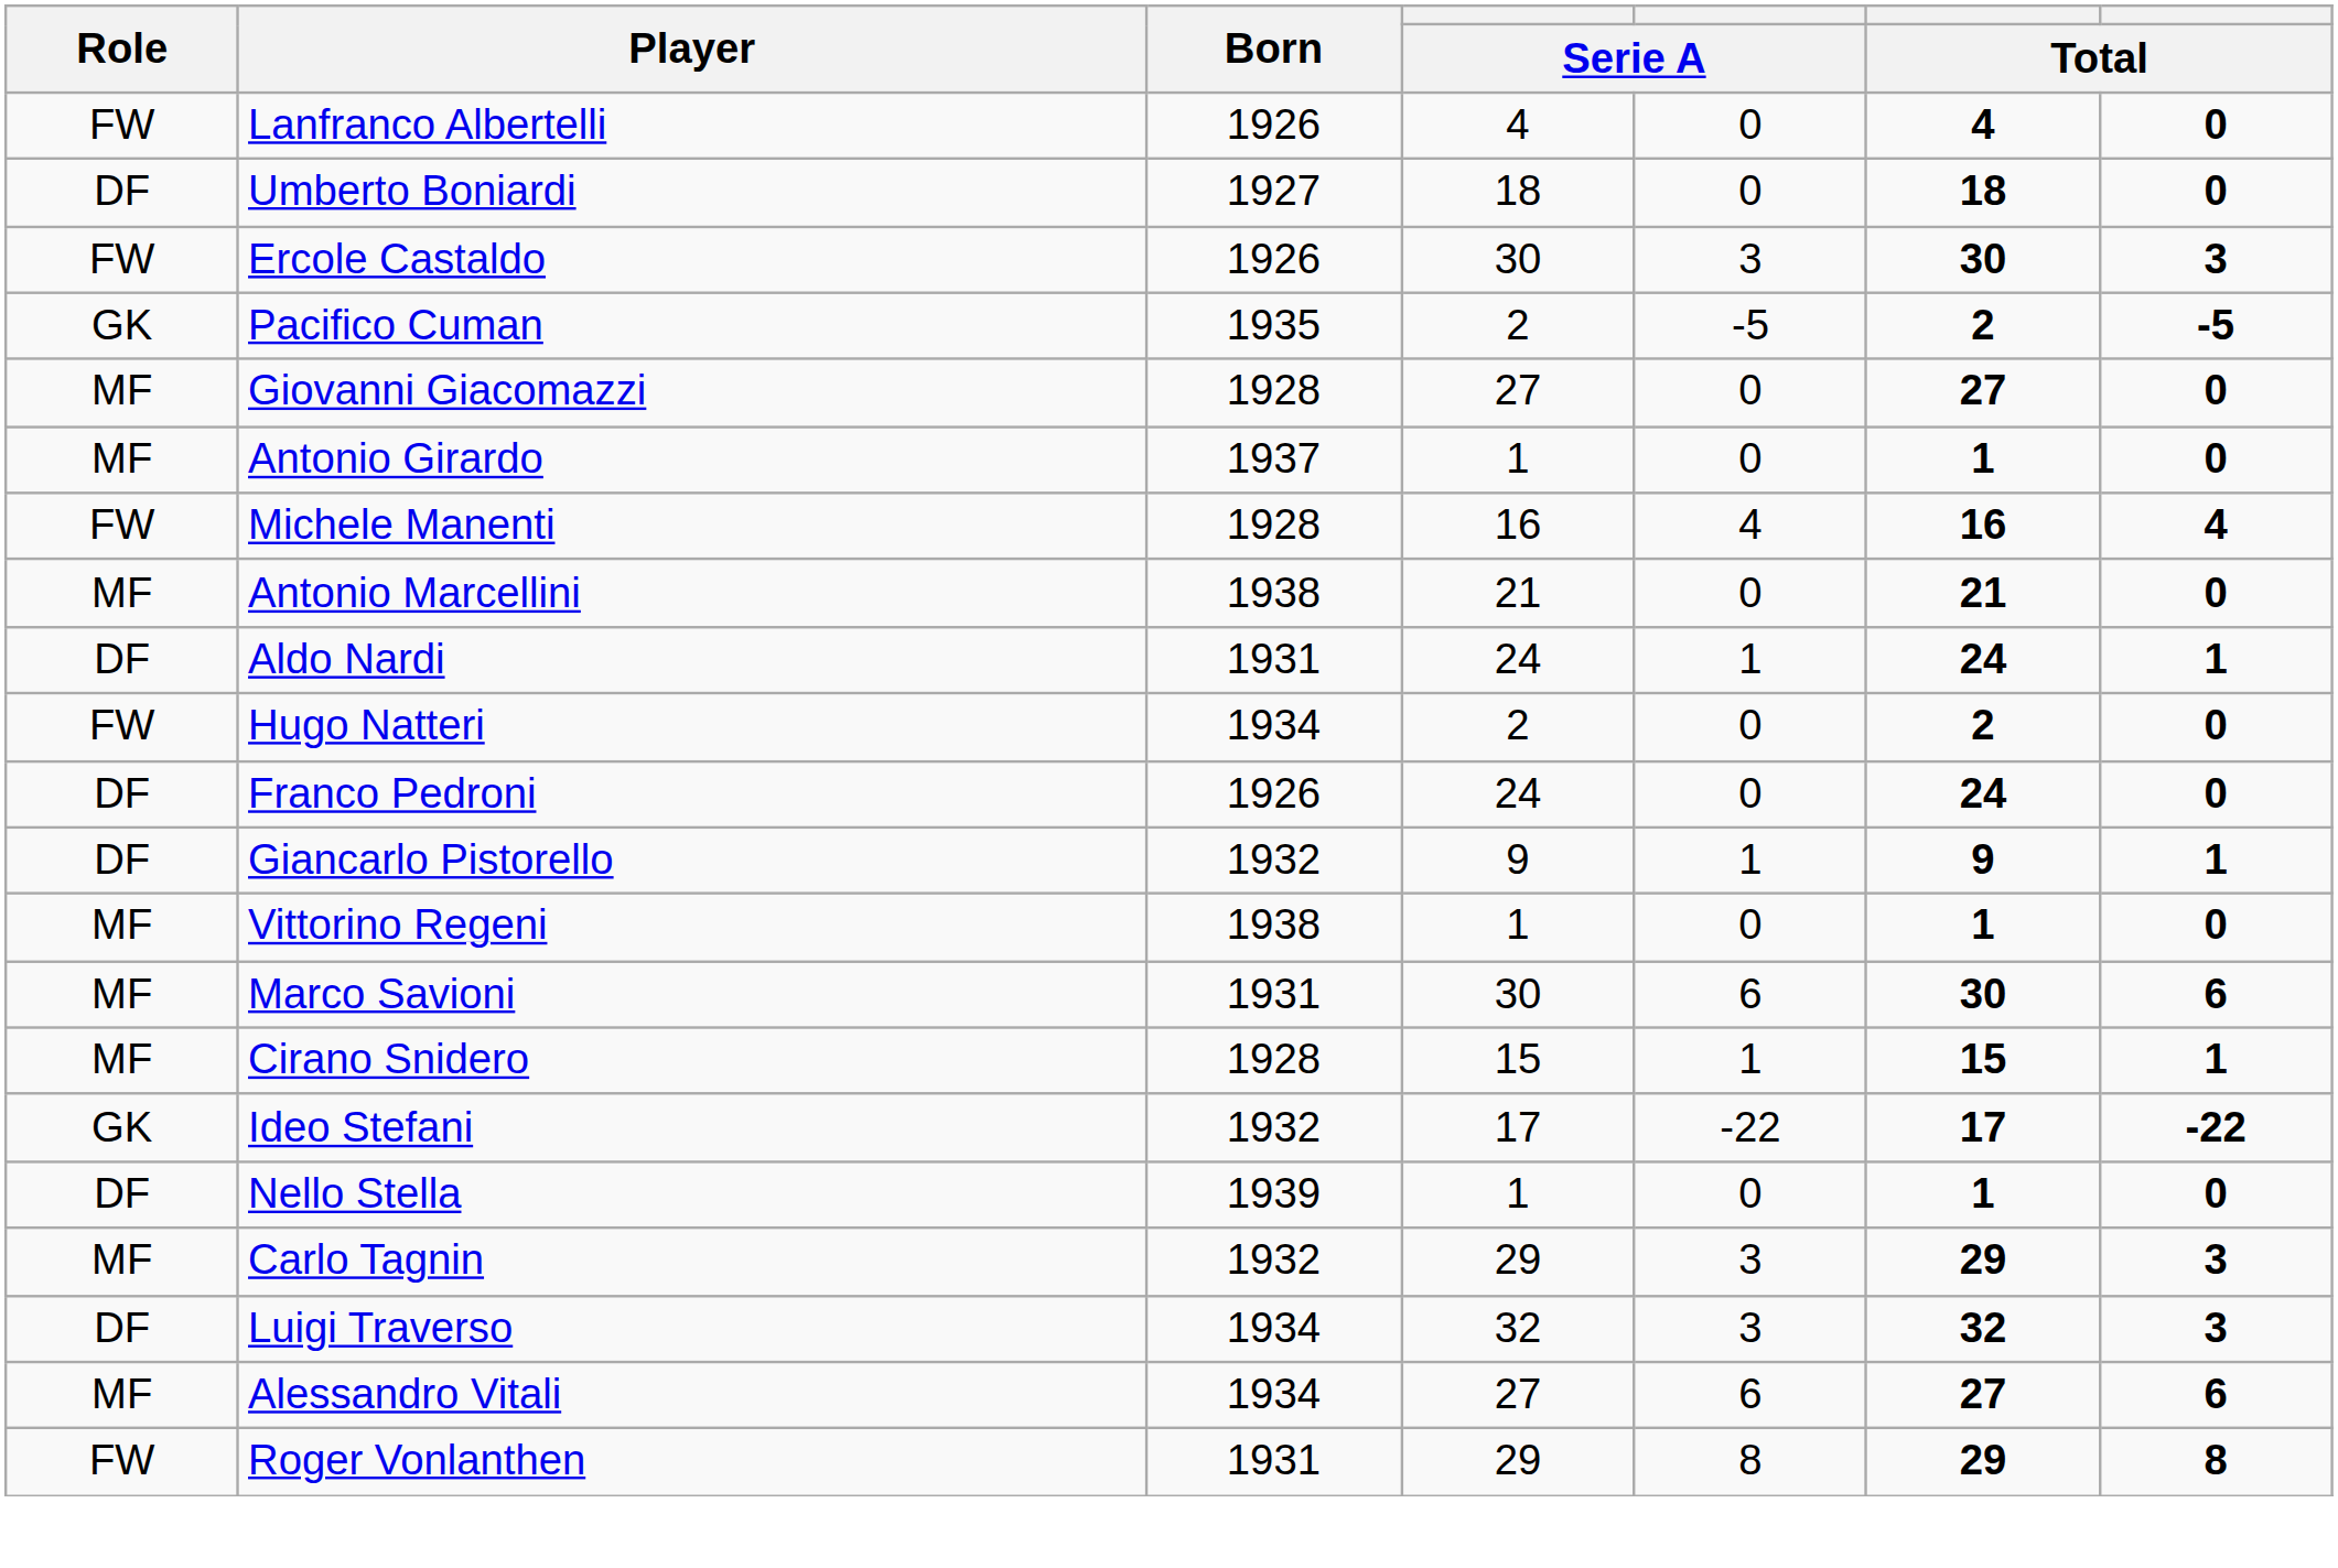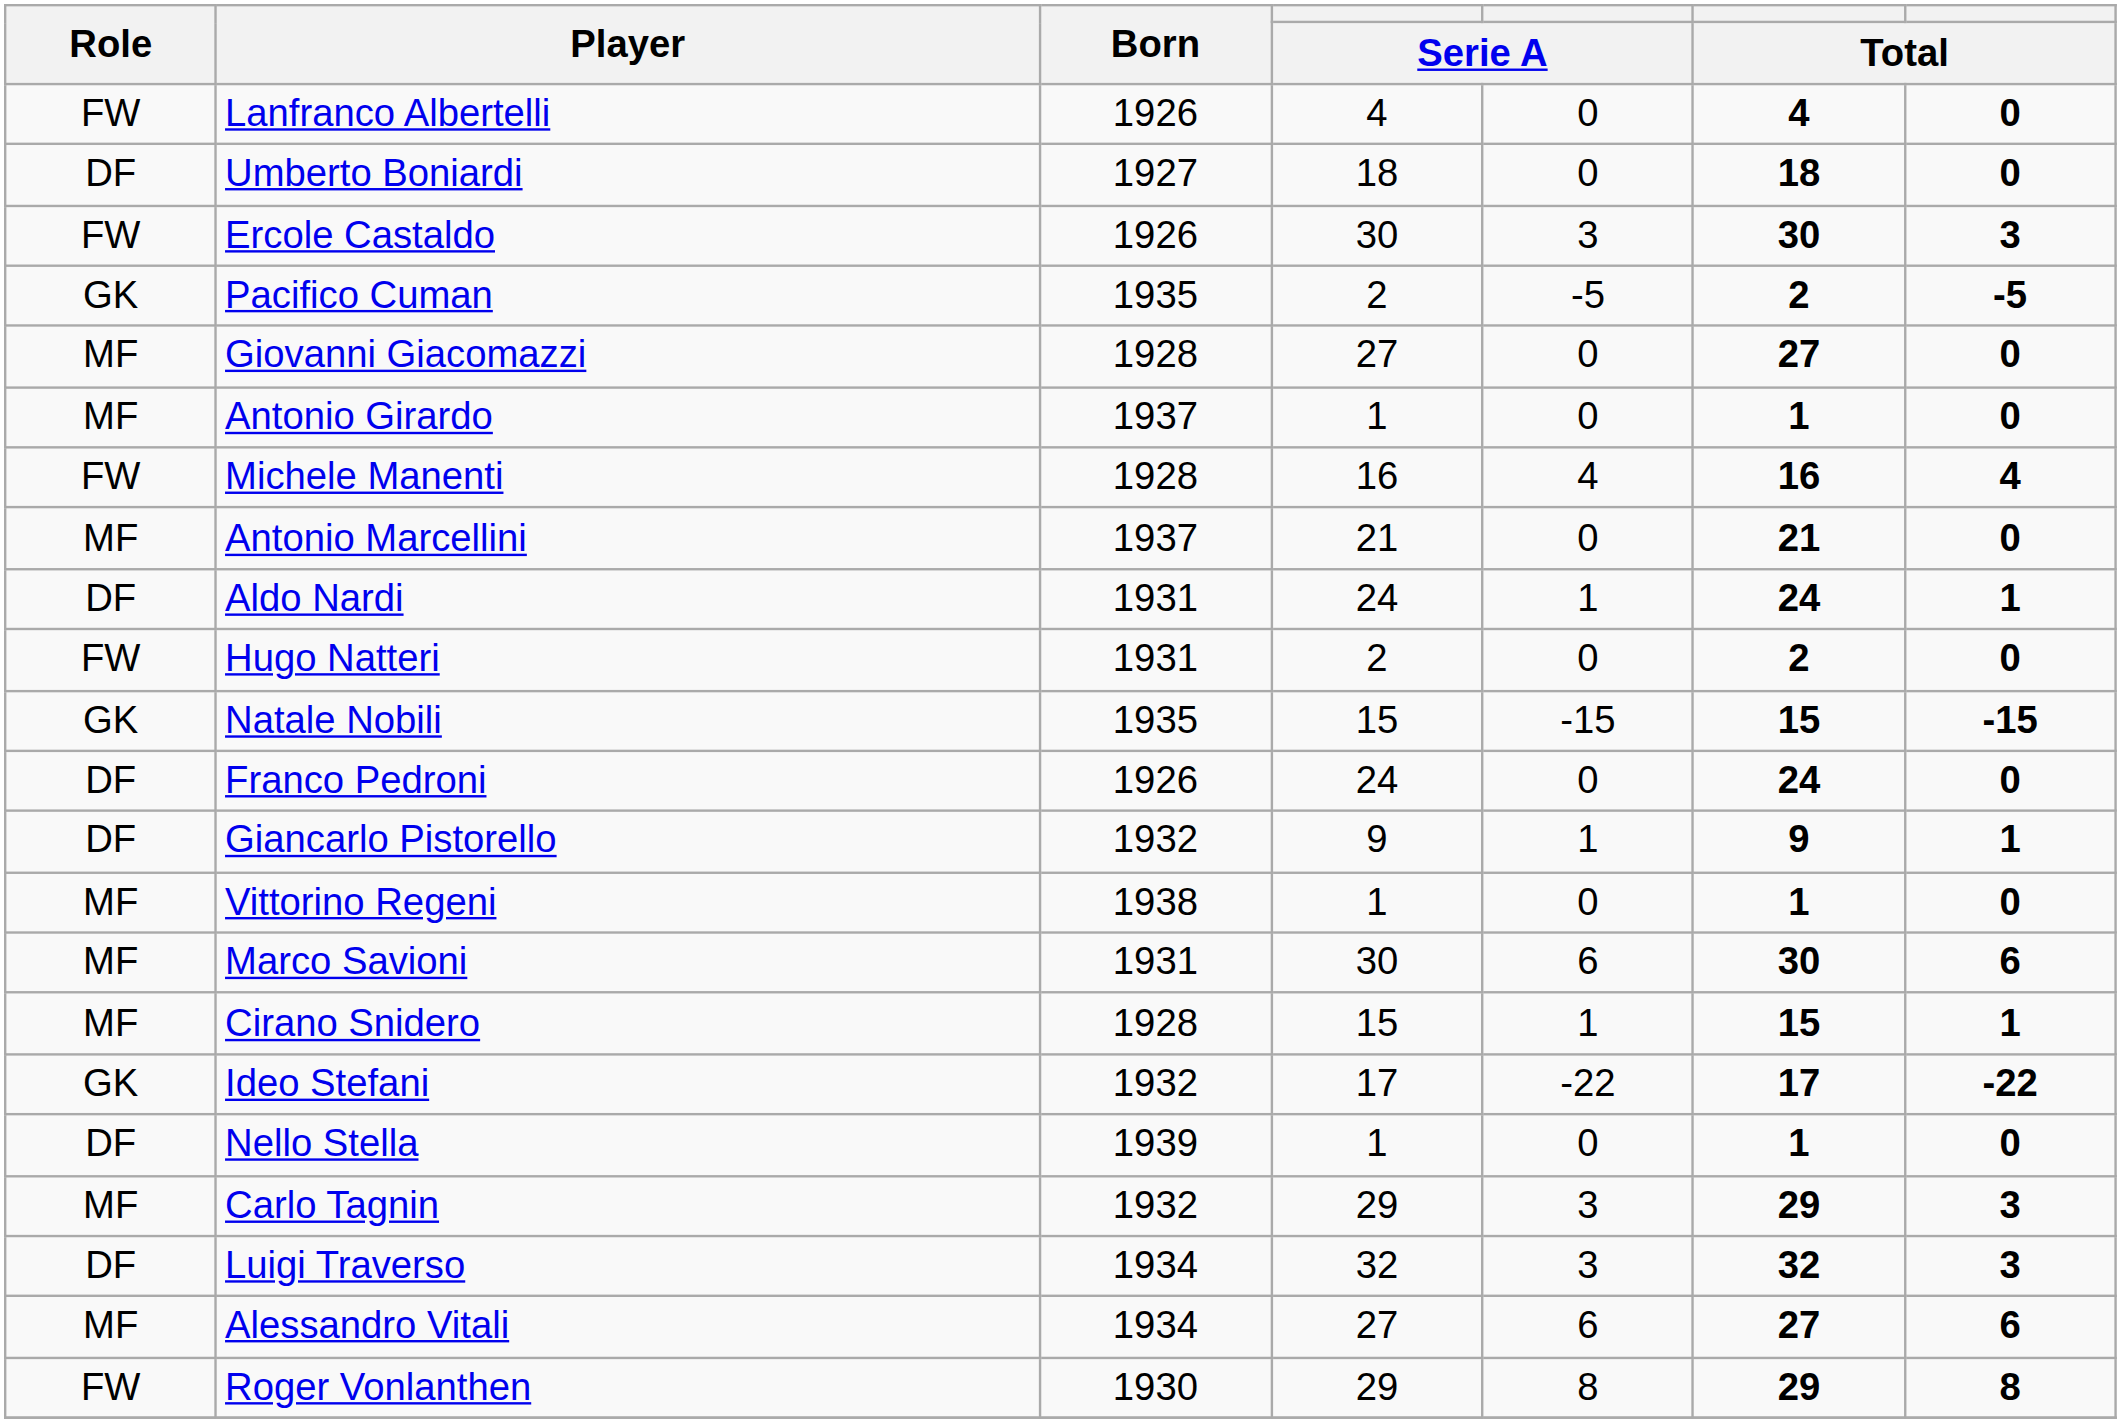Antonio Marcellini | Born: 1938 -> 1937
Hugo Natteri | Born: 1934 -> 1931
+ row: GK | Natale Nobili | 1935 | 15 | -15 | 15 | -15
Roger Vonlanthen | Born: 1931 -> 1930
